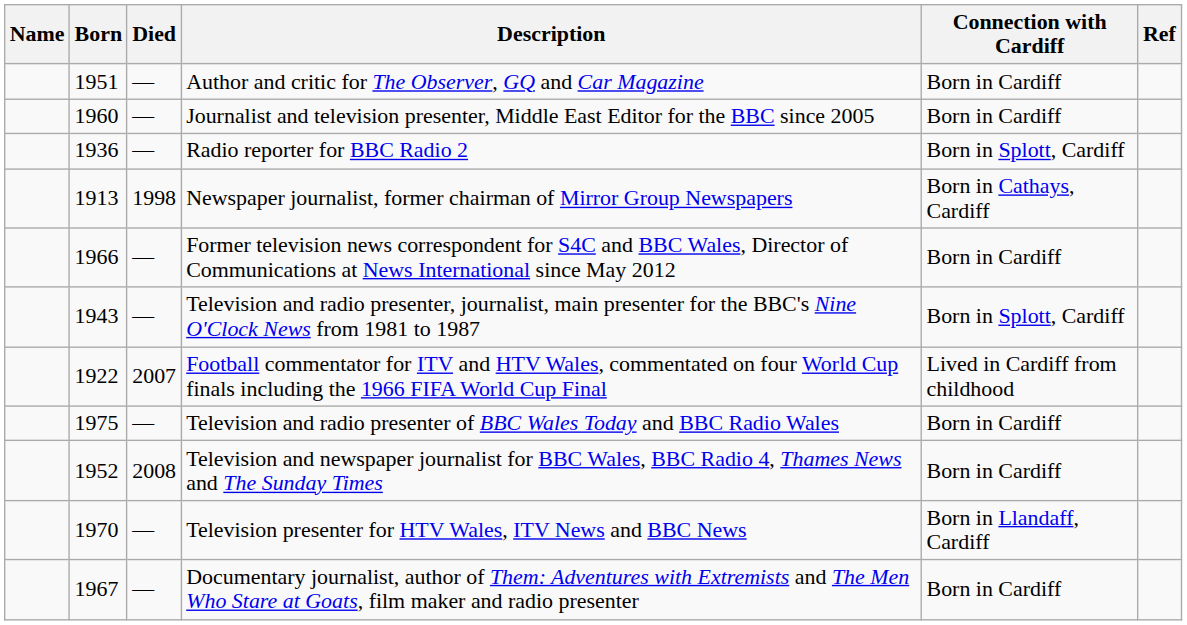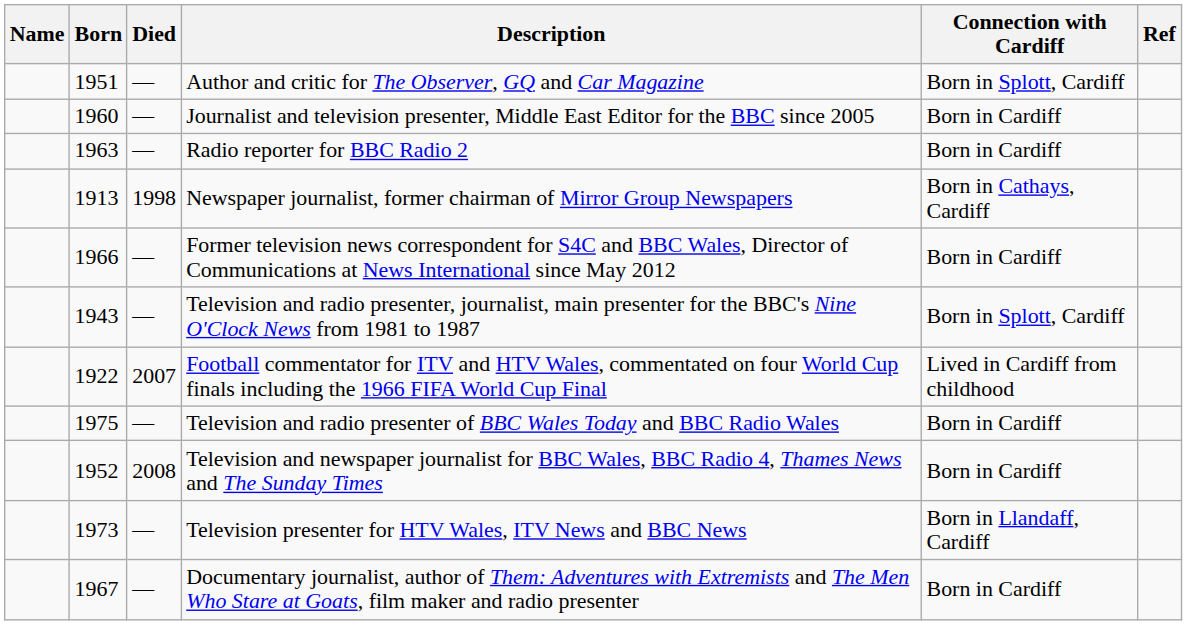Author and critic for The Observer, GQ and Car Magazine | Connection with Cardiff: Born in Cardiff -> Born in Splott, Cardiff
Radio reporter for BBC Radio 2 | Born: 1936 -> 1963
Radio reporter for BBC Radio 2 | Connection with Cardiff: Born in Splott, Cardiff -> Born in Cardiff
Television presenter for HTV Wales, ITV News and BBC News | Born: 1970 -> 1973
